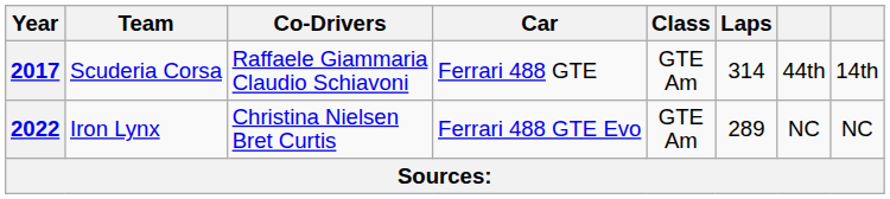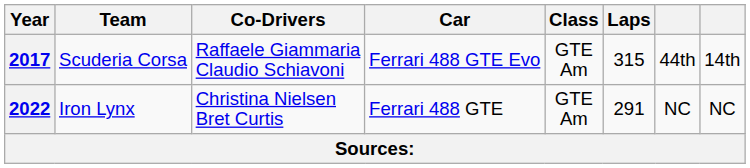2017 | Car: Ferrari 488 GTE -> Ferrari 488 GTE Evo
2017 | Laps: 314 -> 315
2022 | Car: Ferrari 488 GTE Evo -> Ferrari 488 GTE
2022 | Laps: 289 -> 291
